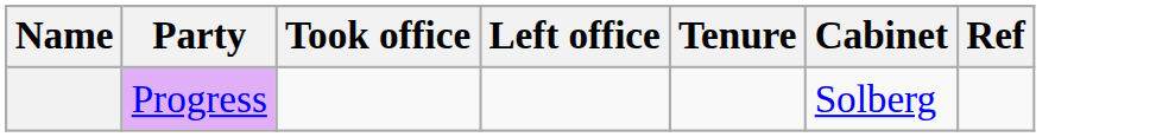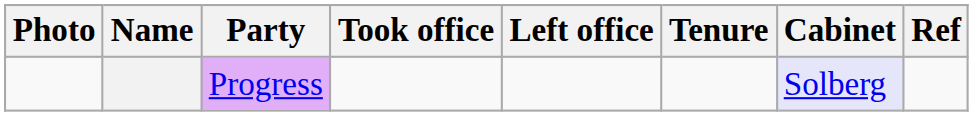+ column: Photo
Progress | Cabinet: no background -> lavender background
